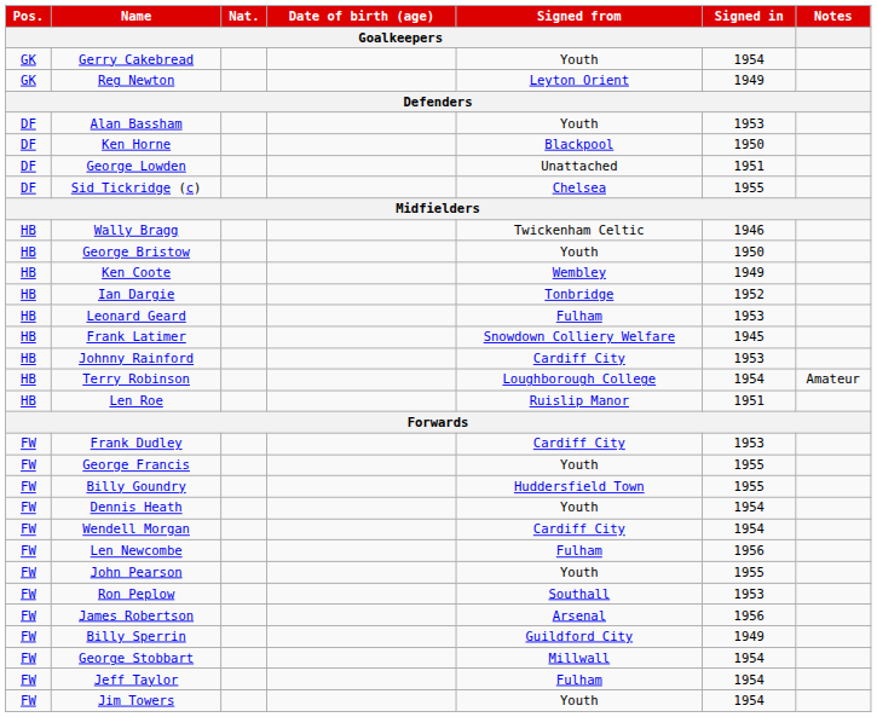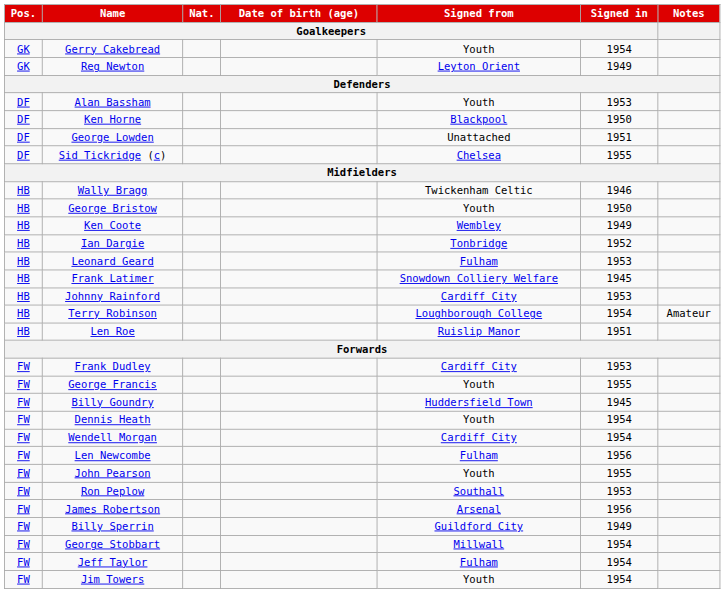Billy Goundry | Signed in / Goalkeepers: 1955 -> 1945
